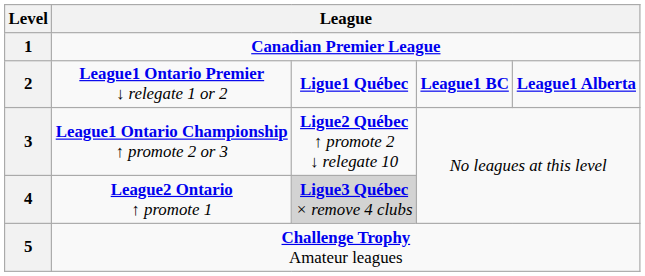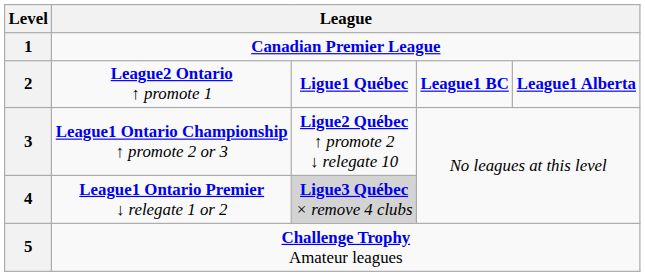2 | column 2: League1 Ontario Premier ↓ relegate 1 or 2 -> League2 Ontario ↑ promote 1
4 | column 2: League2 Ontario ↑ promote 1 -> League1 Ontario Premier ↓ relegate 1 or 2
